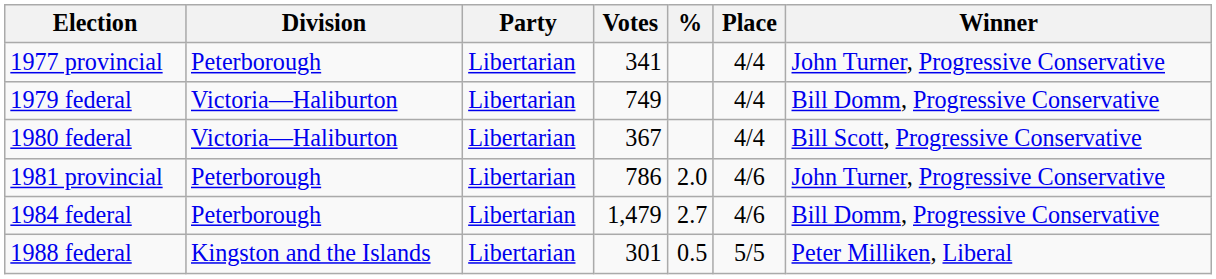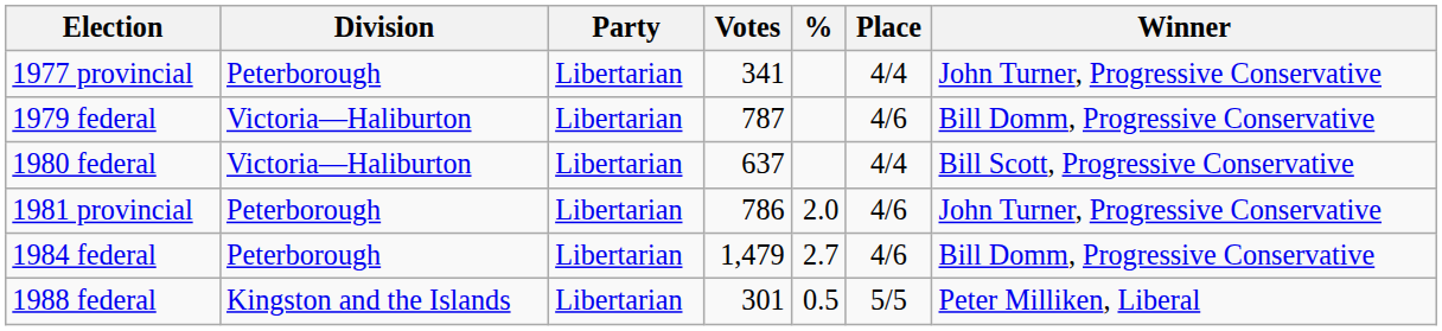1979 federal | Votes: 749 -> 787
1979 federal | Place: 4/4 -> 4/6
1980 federal | Votes: 367 -> 637
